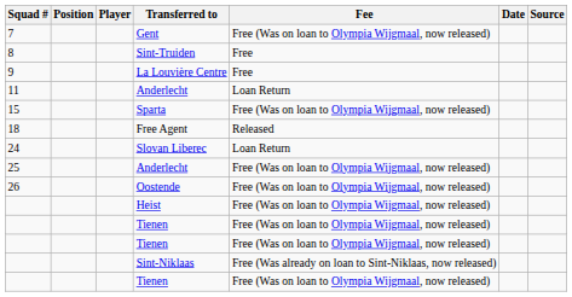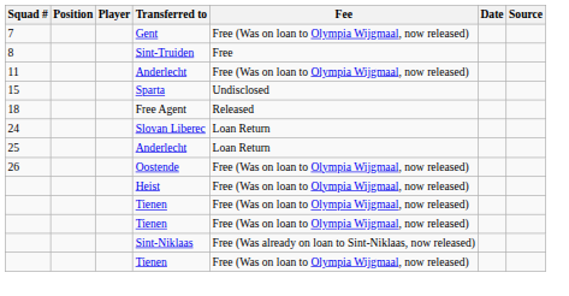- row: 9 | La Louvière Centre | Free
11 / Anderlecht | Fee: Loan Return -> Free (Was on loan to Olympia Wijgmaal, now released)
Sparta | Fee: Free (Was on loan to Olympia Wijgmaal, now released) -> Undisclosed
25 / Anderlecht | Fee: Free (Was on loan to Olympia Wijgmaal, now released) -> Loan Return
